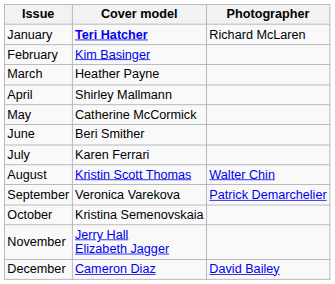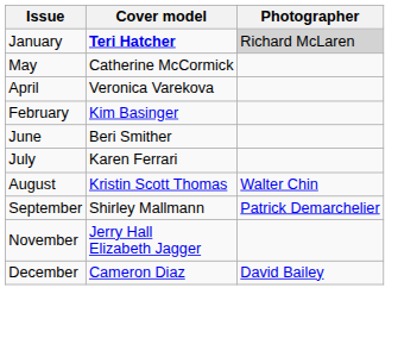January | Photographer: no background -> lightgrey background
rows swapped: February <-> May
- row: March | Heather Payne
April | Cover model: Shirley Mallmann -> Veronica Varekova
September | Cover model: Veronica Varekova -> Shirley Mallmann
- row: October | Kristina Semenovskaia
